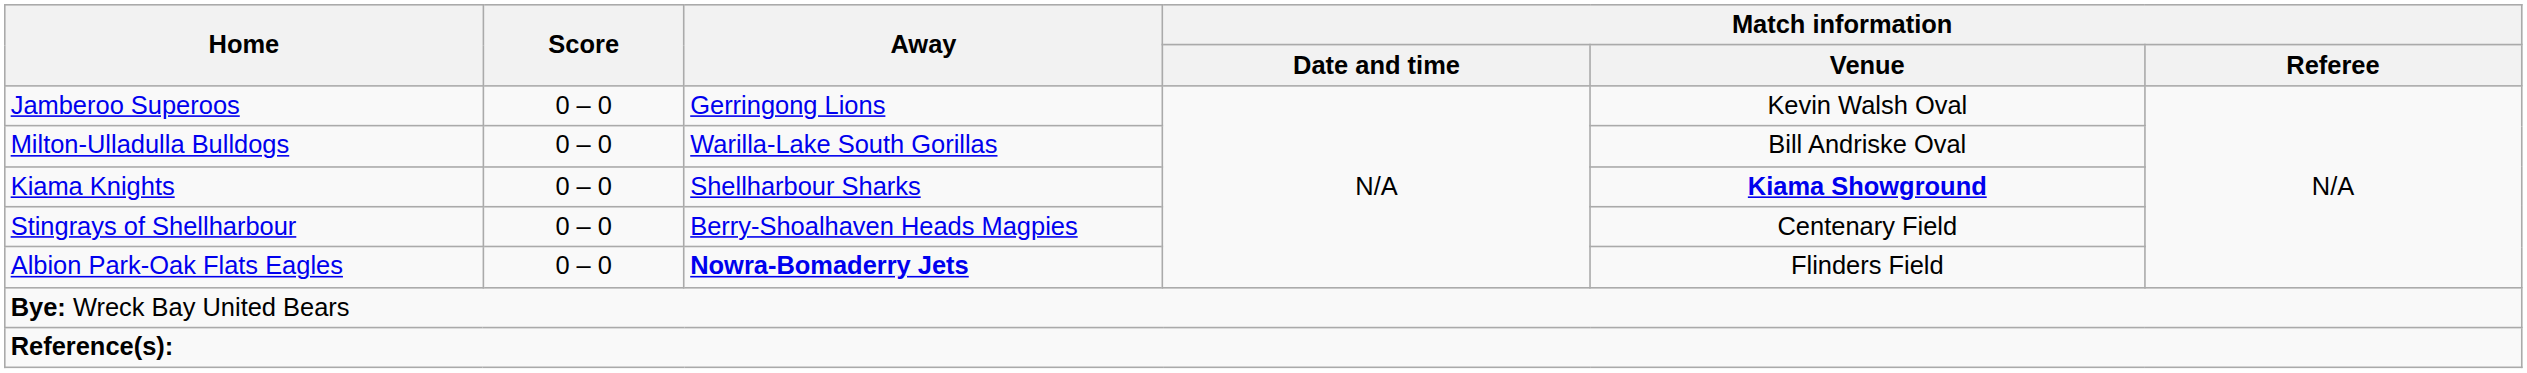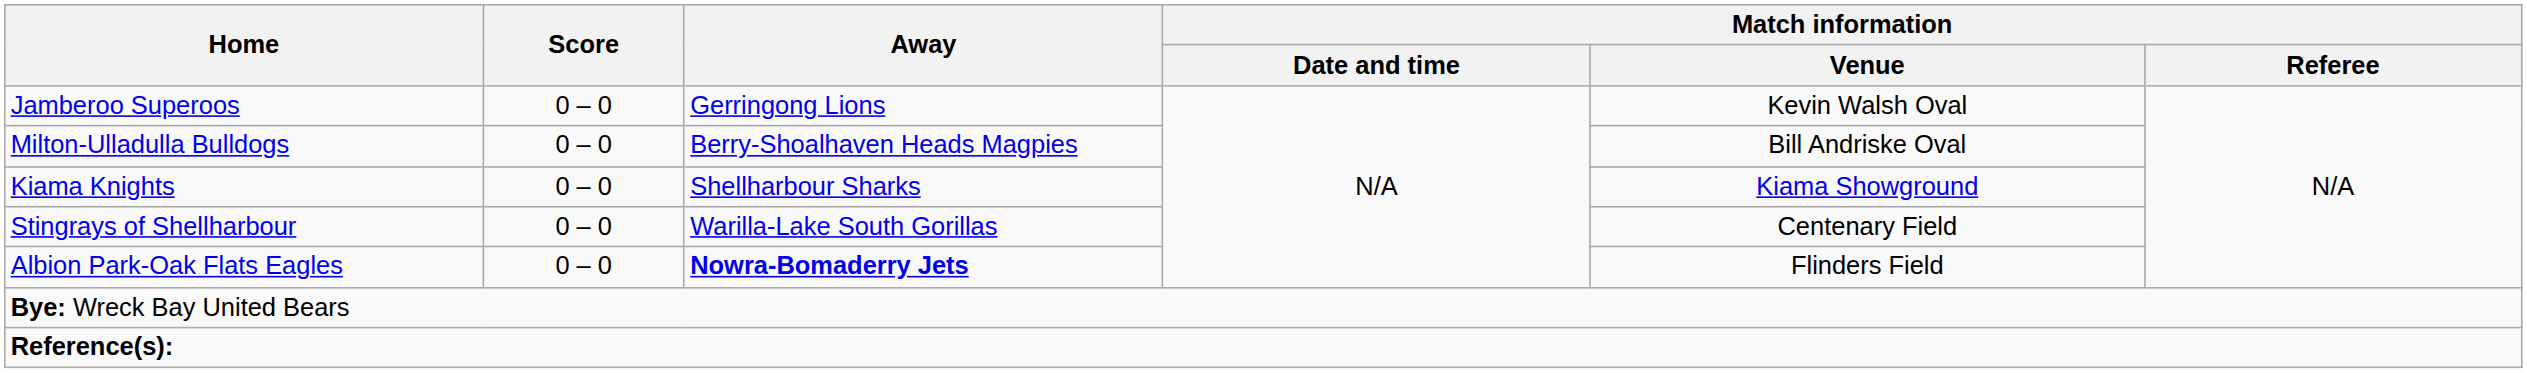Milton-Ulladulla Bulldogs | Away: Warilla-Lake South Gorillas -> Berry-Shoalhaven Heads Magpies
Kiama Knights | Match information / Venue: bold -> normal
Stingrays of Shellharbour | Away: Berry-Shoalhaven Heads Magpies -> Warilla-Lake South Gorillas
